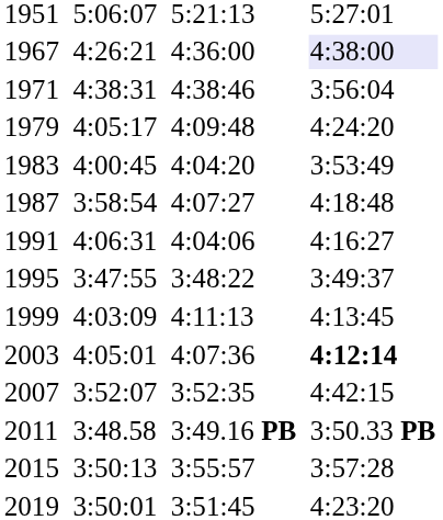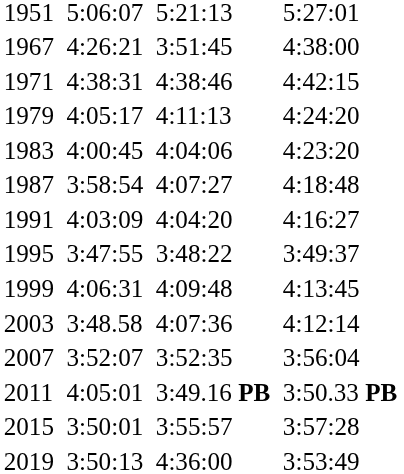1967 | column 5: 4:36:00 -> 3:51:45
1967 | column 7: lavender background -> no background
1971 | column 7: 3:56:04 -> 4:42:15
1979 | column 5: 4:09:48 -> 4:11:13
1983 | column 5: 4:04:20 -> 4:04:06
1983 | column 7: 3:53:49 -> 4:23:20
1991 | column 3: 4:06:31 -> 4:03:09
1991 | column 5: 4:04:06 -> 4:04:20
1999 | column 3: 4:03:09 -> 4:06:31
1999 | column 5: 4:11:13 -> 4:09:48
2003 | column 3: 4:05:01 -> 3:48.58
2003 | column 7: bold -> normal
2007 | column 7: 4:42:15 -> 3:56:04
2011 | column 3: 3:48.58 -> 4:05:01
2015 | column 3: 3:50:13 -> 3:50:01
2019 | column 3: 3:50:01 -> 3:50:13
2019 | column 5: 3:51:45 -> 4:36:00
2019 | column 7: 4:23:20 -> 3:53:49
